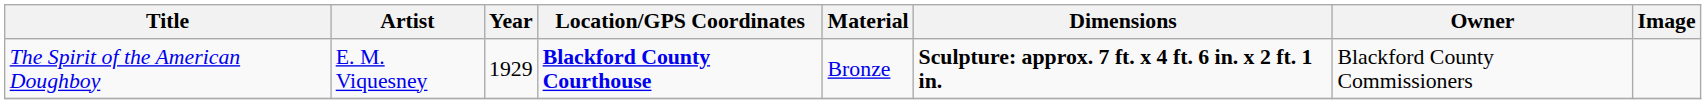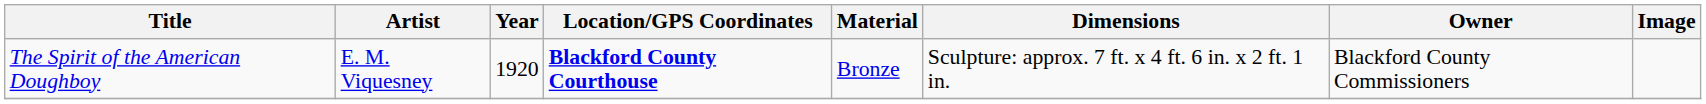The Spirit of the American Doughboy | Year: 1929 -> 1920
The Spirit of the American Doughboy | Dimensions: bold -> normal
